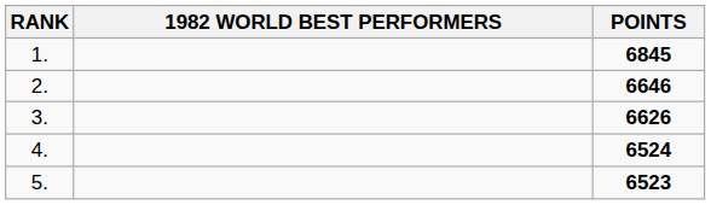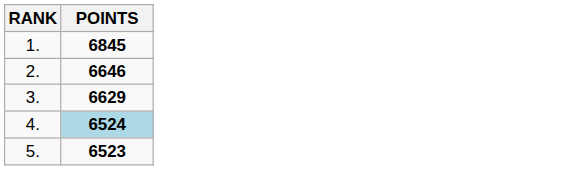- column: 1982 WORLD BEST PERFORMERS
3. | POINTS: 6626 -> 6629
4. | POINTS: no background -> lightblue background
